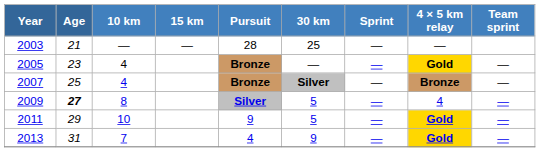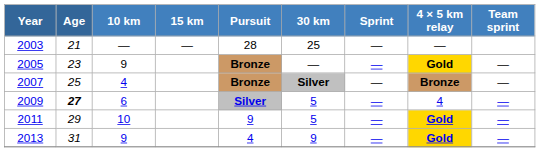2005 | 10 km: 4 -> 9
2009 | 10 km: 8 -> 6
2013 | 10 km: 7 -> 9
